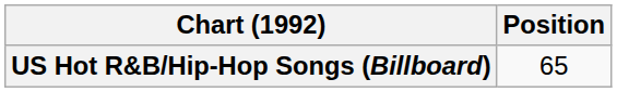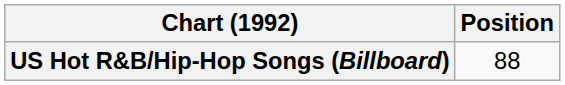US Hot R&B/Hip-Hop Songs (Billboard) | Position: 65 -> 88
